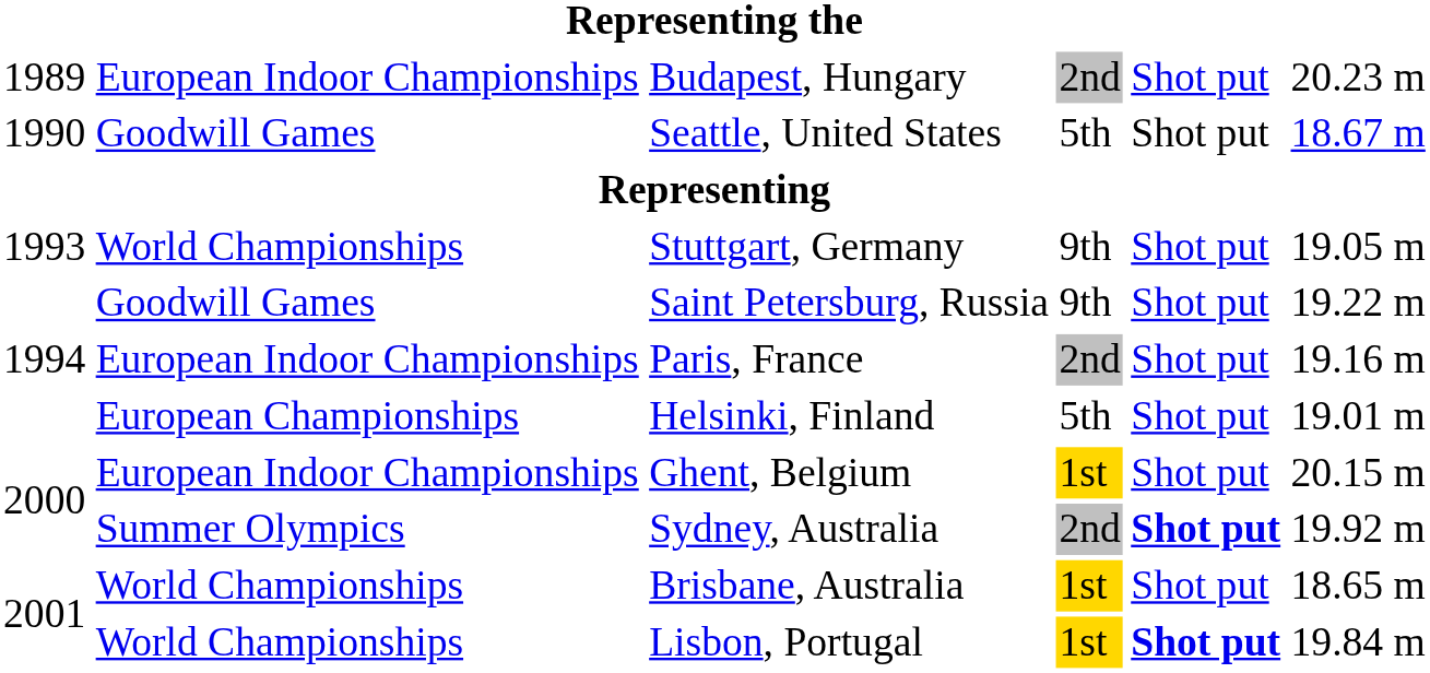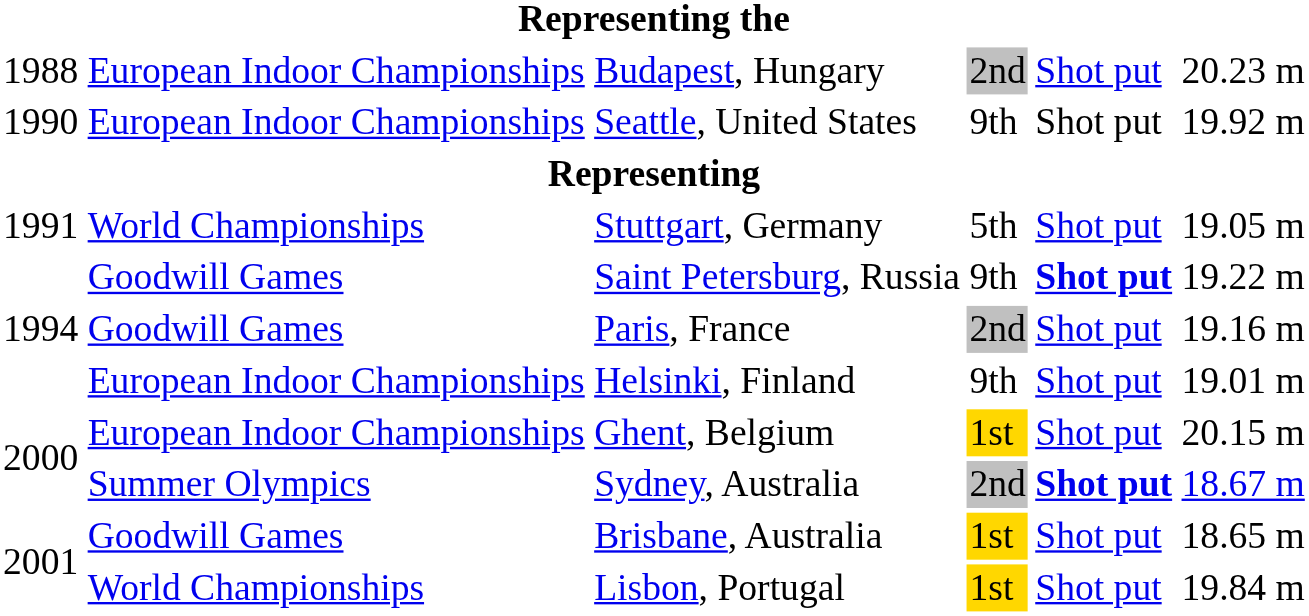Budapest, Hungary | column 1: 1989 -> 1988
Seattle, United States | column 2: Goodwill Games -> European Indoor Championships
Seattle, United States | column 4: 5th -> 9th
Seattle, United States | column 6: 18.67 m -> 19.92 m
Stuttgart, Germany | column 1: 1993 -> 1991
Stuttgart, Germany | column 4: 9th -> 5th
Saint Petersburg, Russia | column 5: normal -> bold
Paris, France | column 2: European Indoor Championships -> Goodwill Games
Helsinki, Finland | column 2: European Championships -> European Indoor Championships
Helsinki, Finland | column 4: 5th -> 9th
Sydney, Australia | column 6: 19.92 m -> 18.67 m
Brisbane, Australia | column 2: World Championships -> Goodwill Games
Lisbon, Portugal | column 5: bold -> normal
